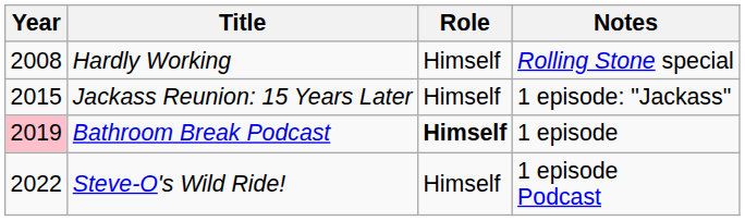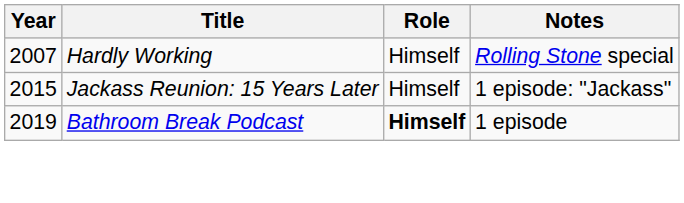Hardly Working | Year: 2008 -> 2007
Bathroom Break Podcast | Year: pink background -> no background
- row: 2022 | Steve-O's Wild Ride! | Himself | 1 episode Podcast
